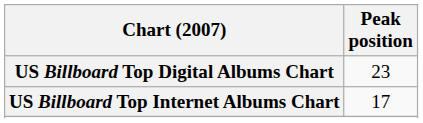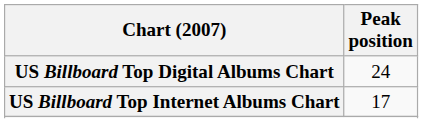US Billboard Top Digital Albums Chart | Peak position: 23 -> 24
